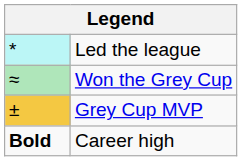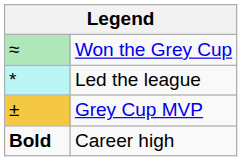rows swapped: Led the league <-> Won the Grey Cup
